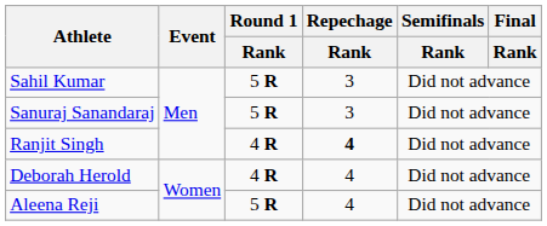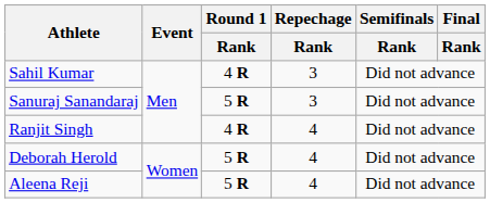Sahil Kumar | Round 1 / Rank: 5 R -> 4 R
Ranjit Singh | Repechage / Rank: bold -> normal
Deborah Herold | Round 1 / Rank: 4 R -> 5 R
